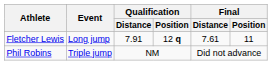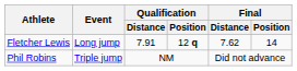Fletcher Lewis | Final / Distance: 7.61 -> 7.62
Fletcher Lewis | Final / Position: 11 -> 14
